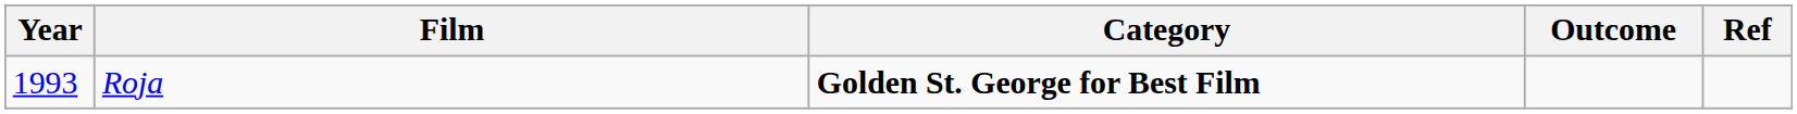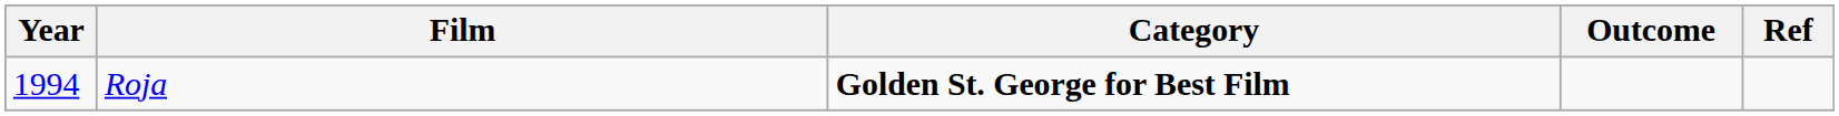Roja | Year: 1993 -> 1994
